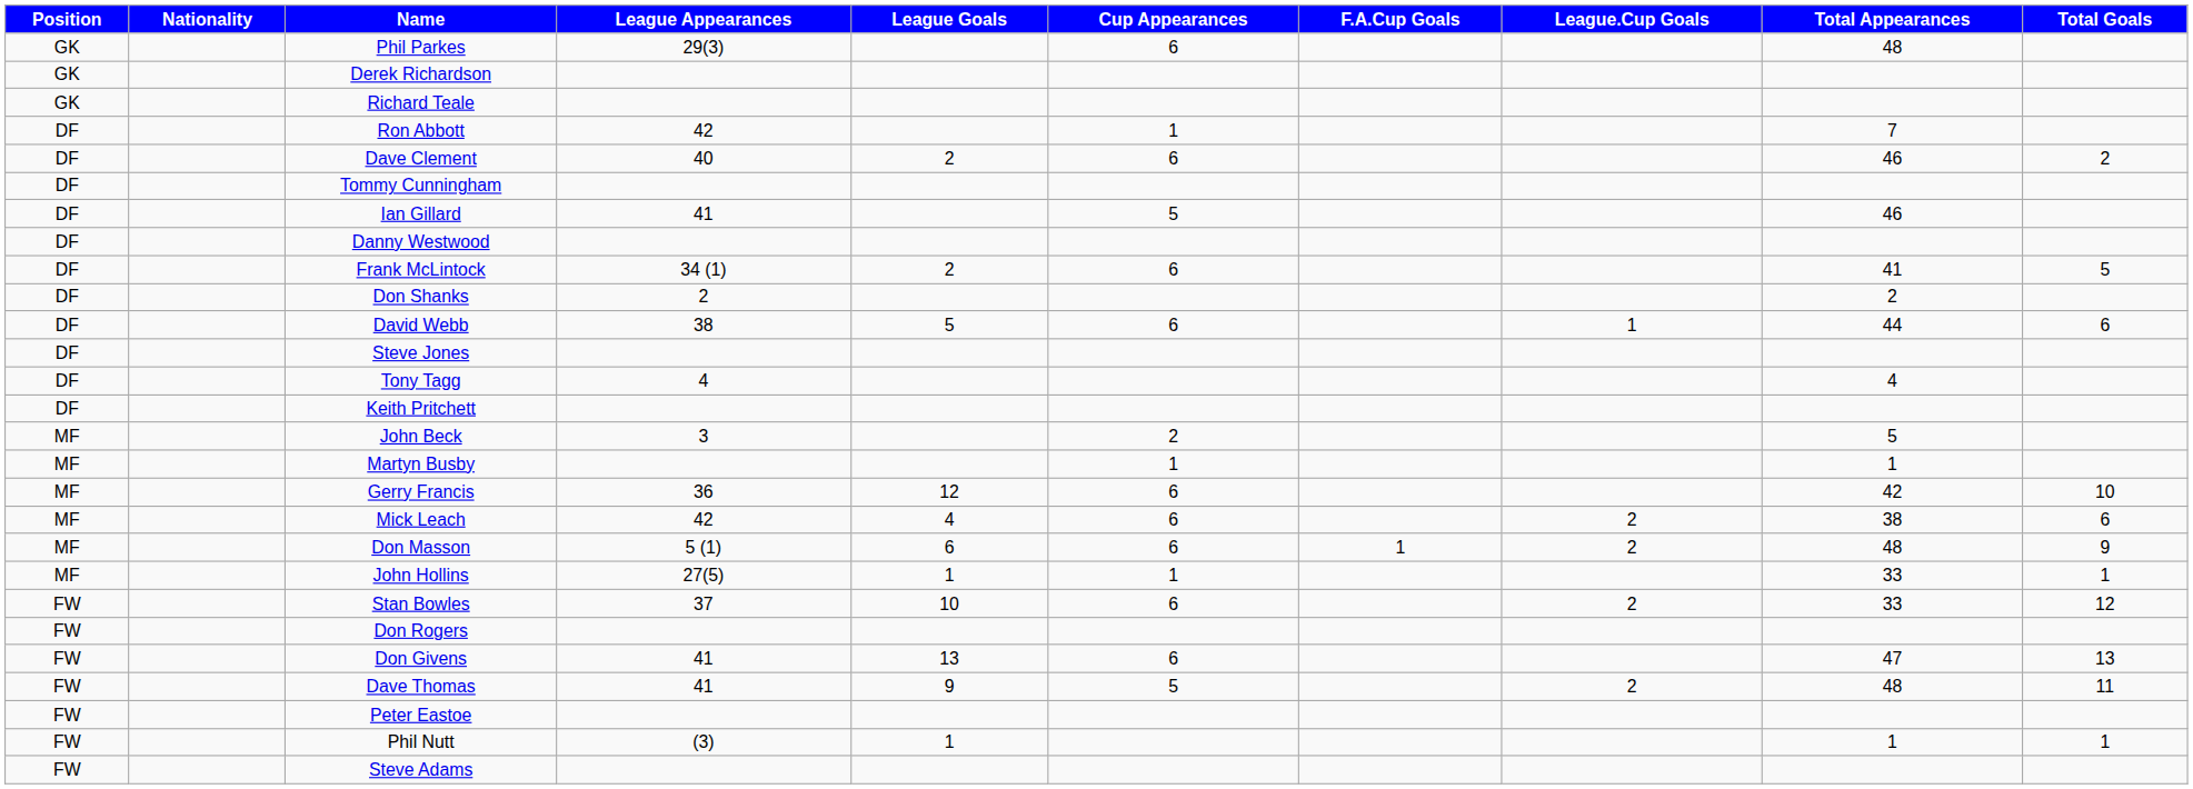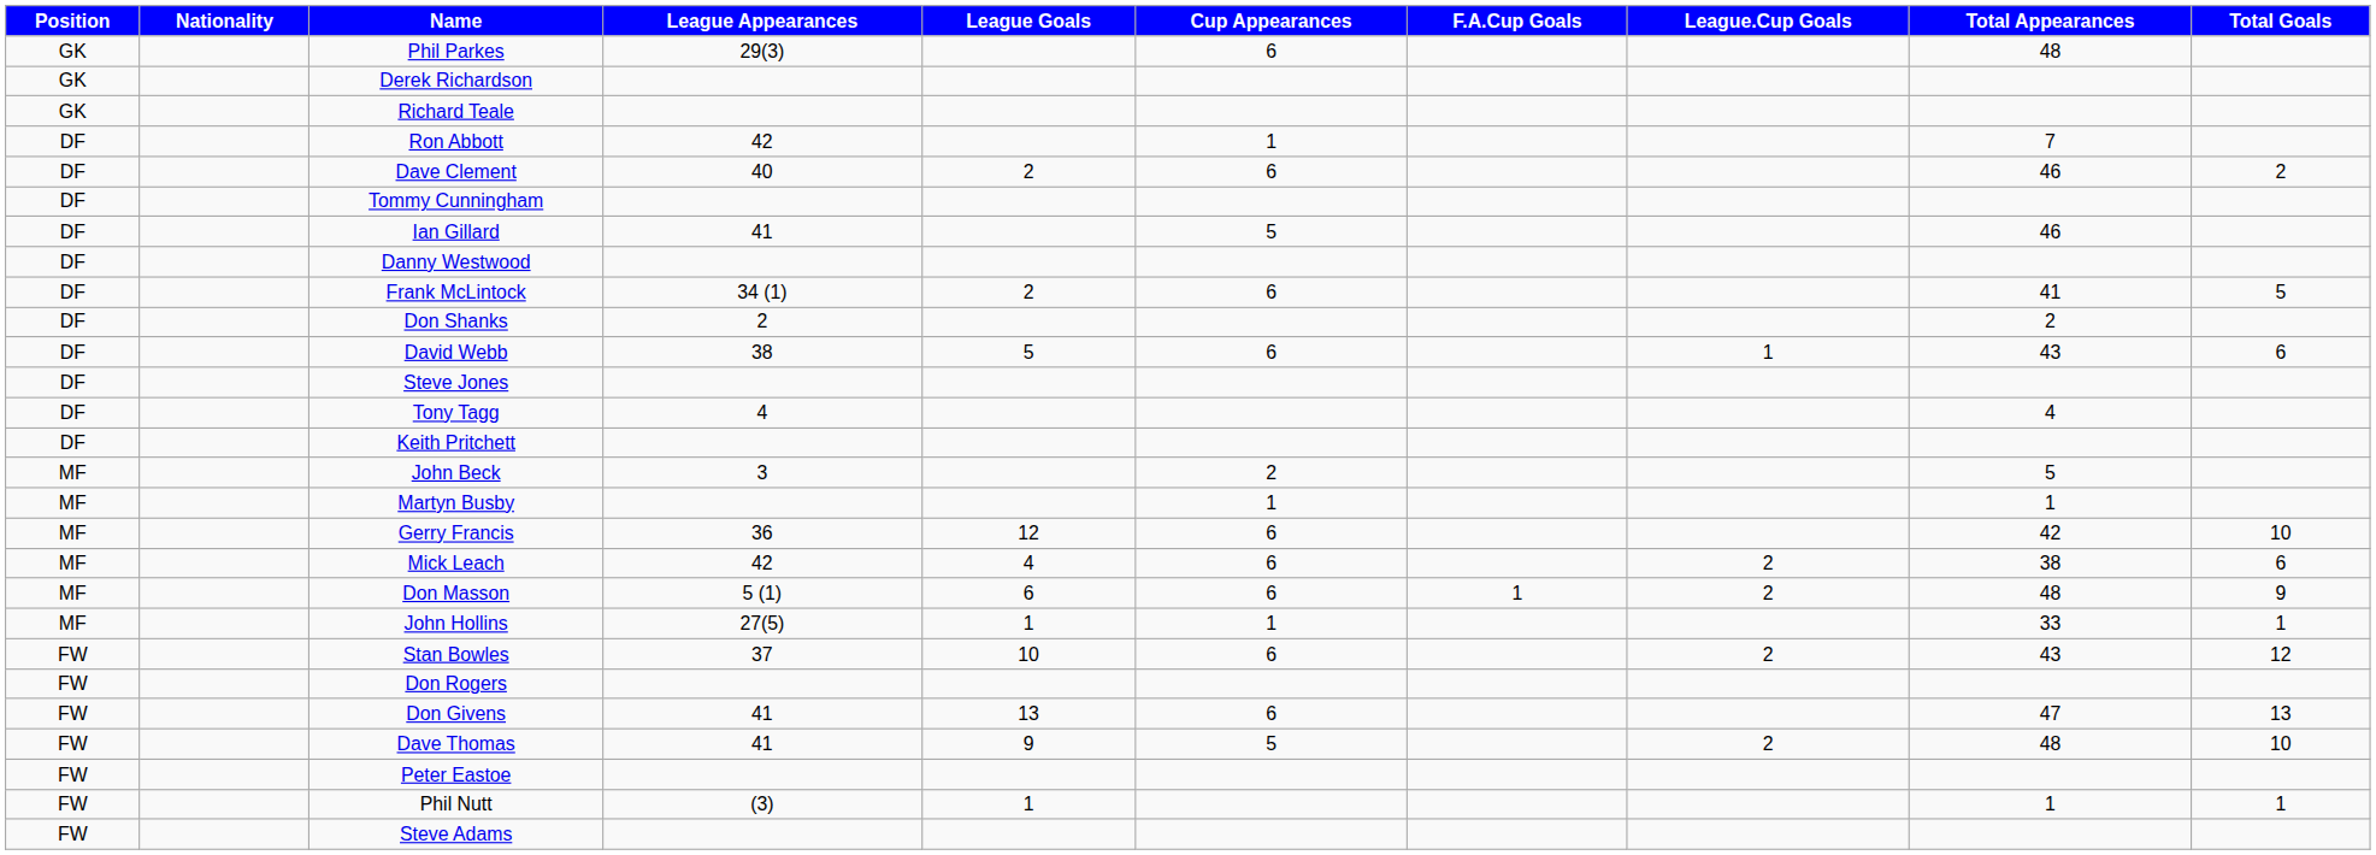David Webb | Total Appearances: 44 -> 43
Stan Bowles | Total Appearances: 33 -> 43
Dave Thomas | Total Goals: 11 -> 10
